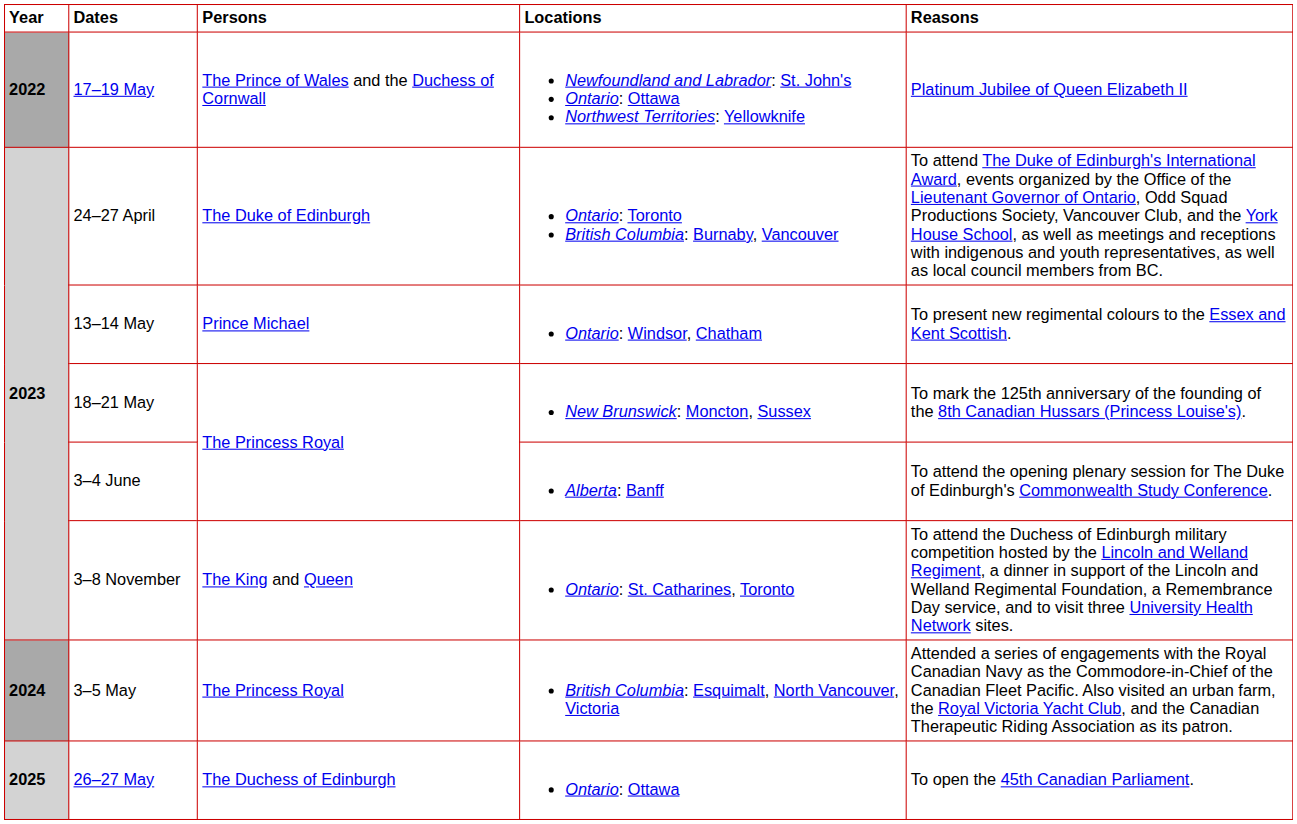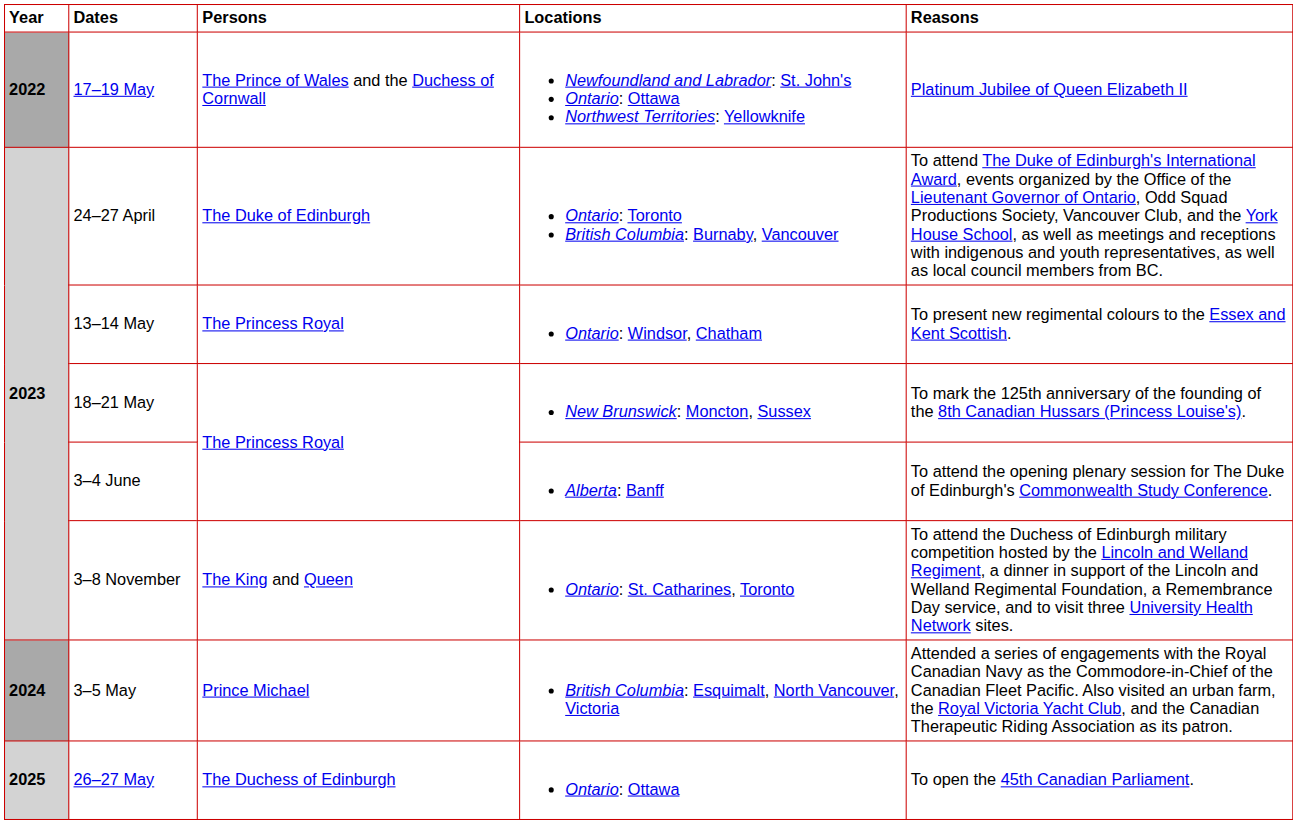13–14 May | Persons: Prince Michael -> The Princess Royal
3–5 May | Persons: The Princess Royal -> Prince Michael
